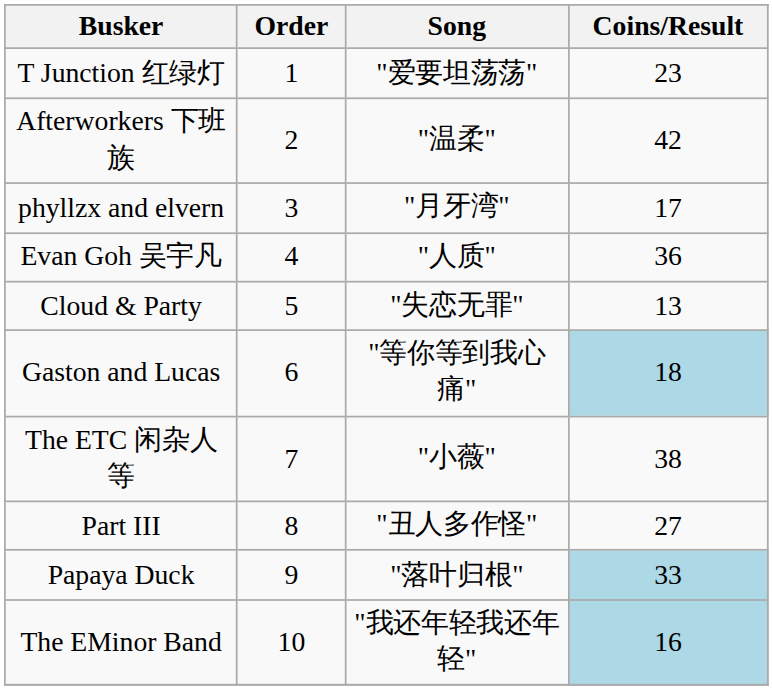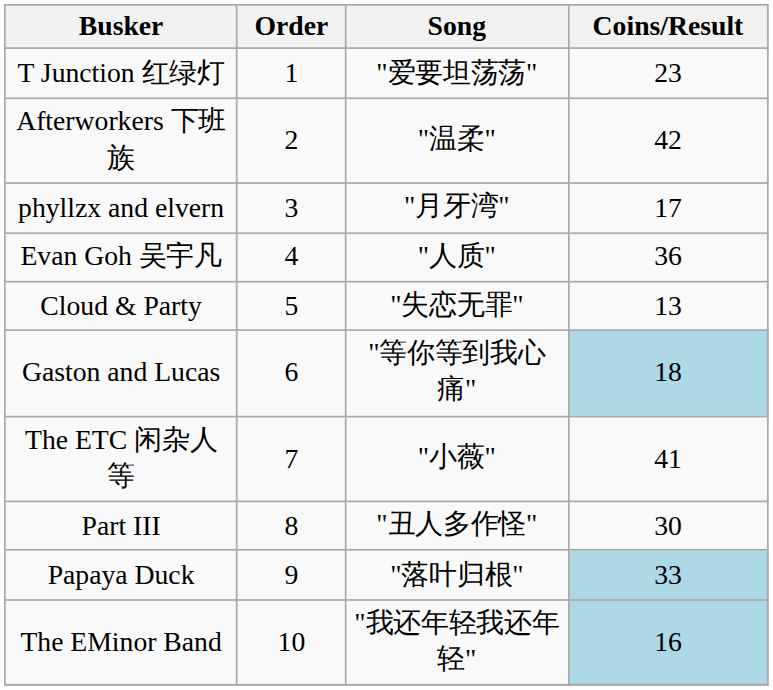The ETC 闲杂人等 | Coins/Result: 38 -> 41
Part III | Coins/Result: 27 -> 30
